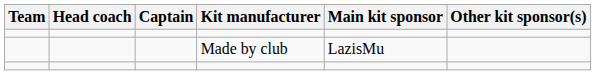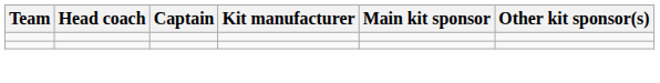- row: Made by club | LazisMu
